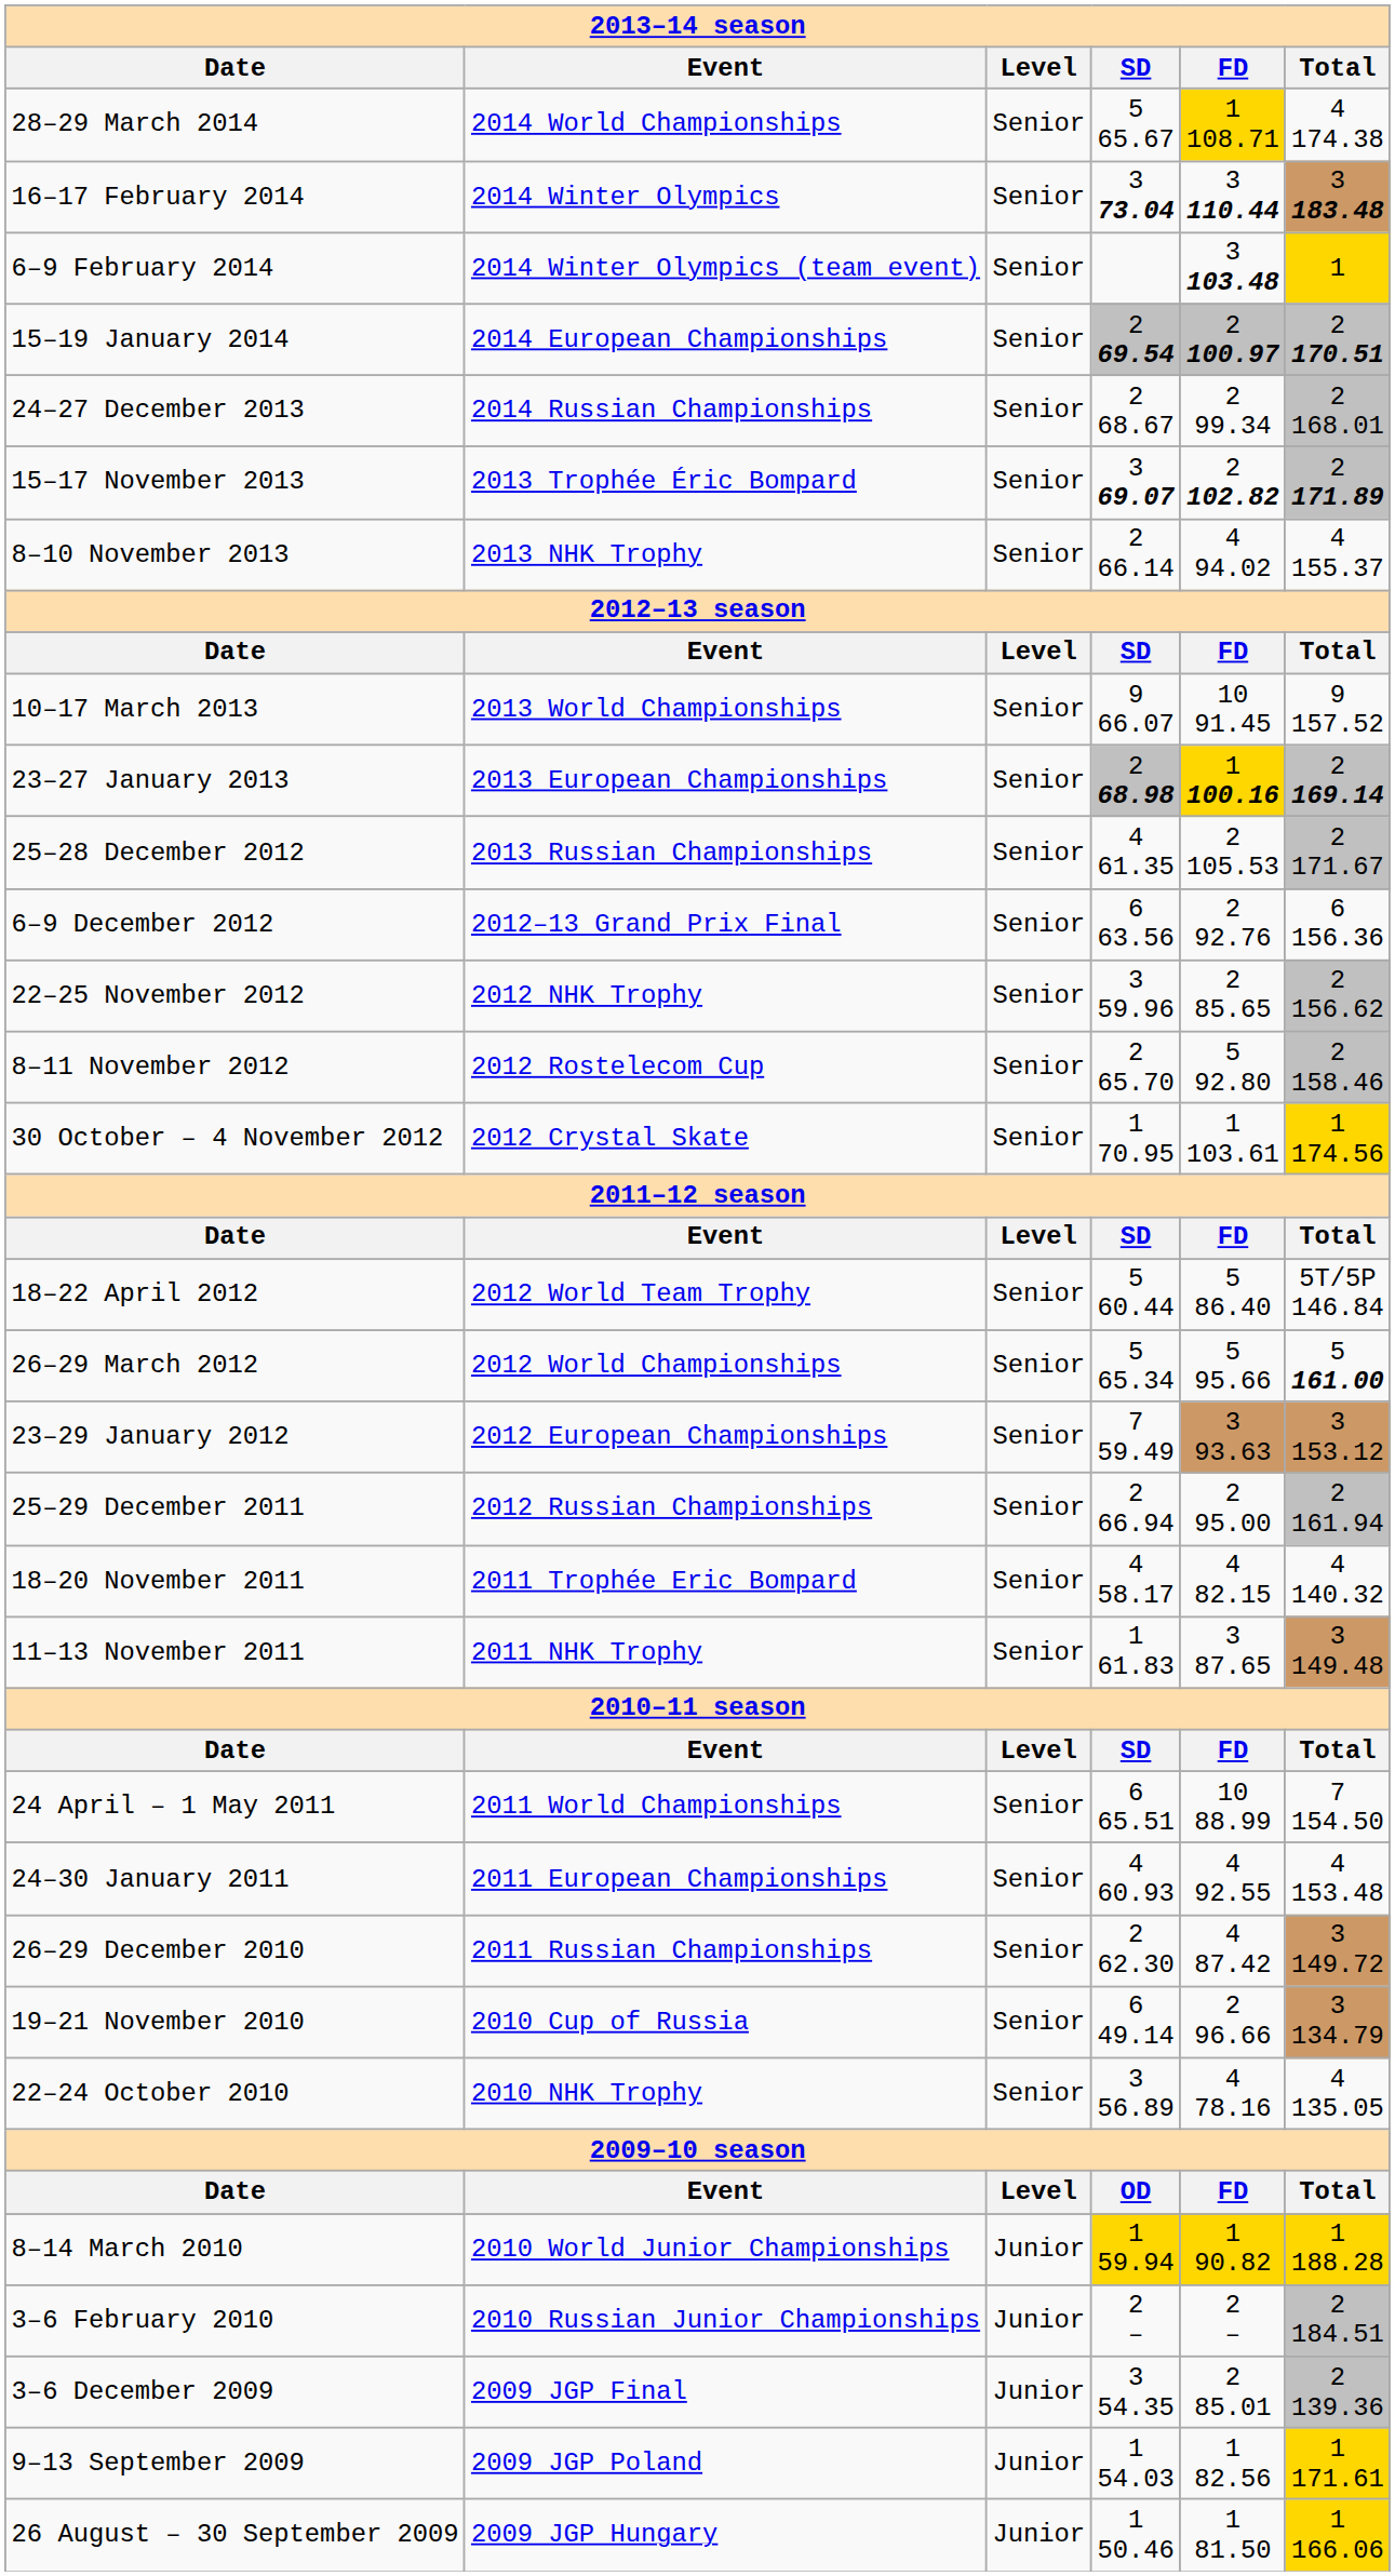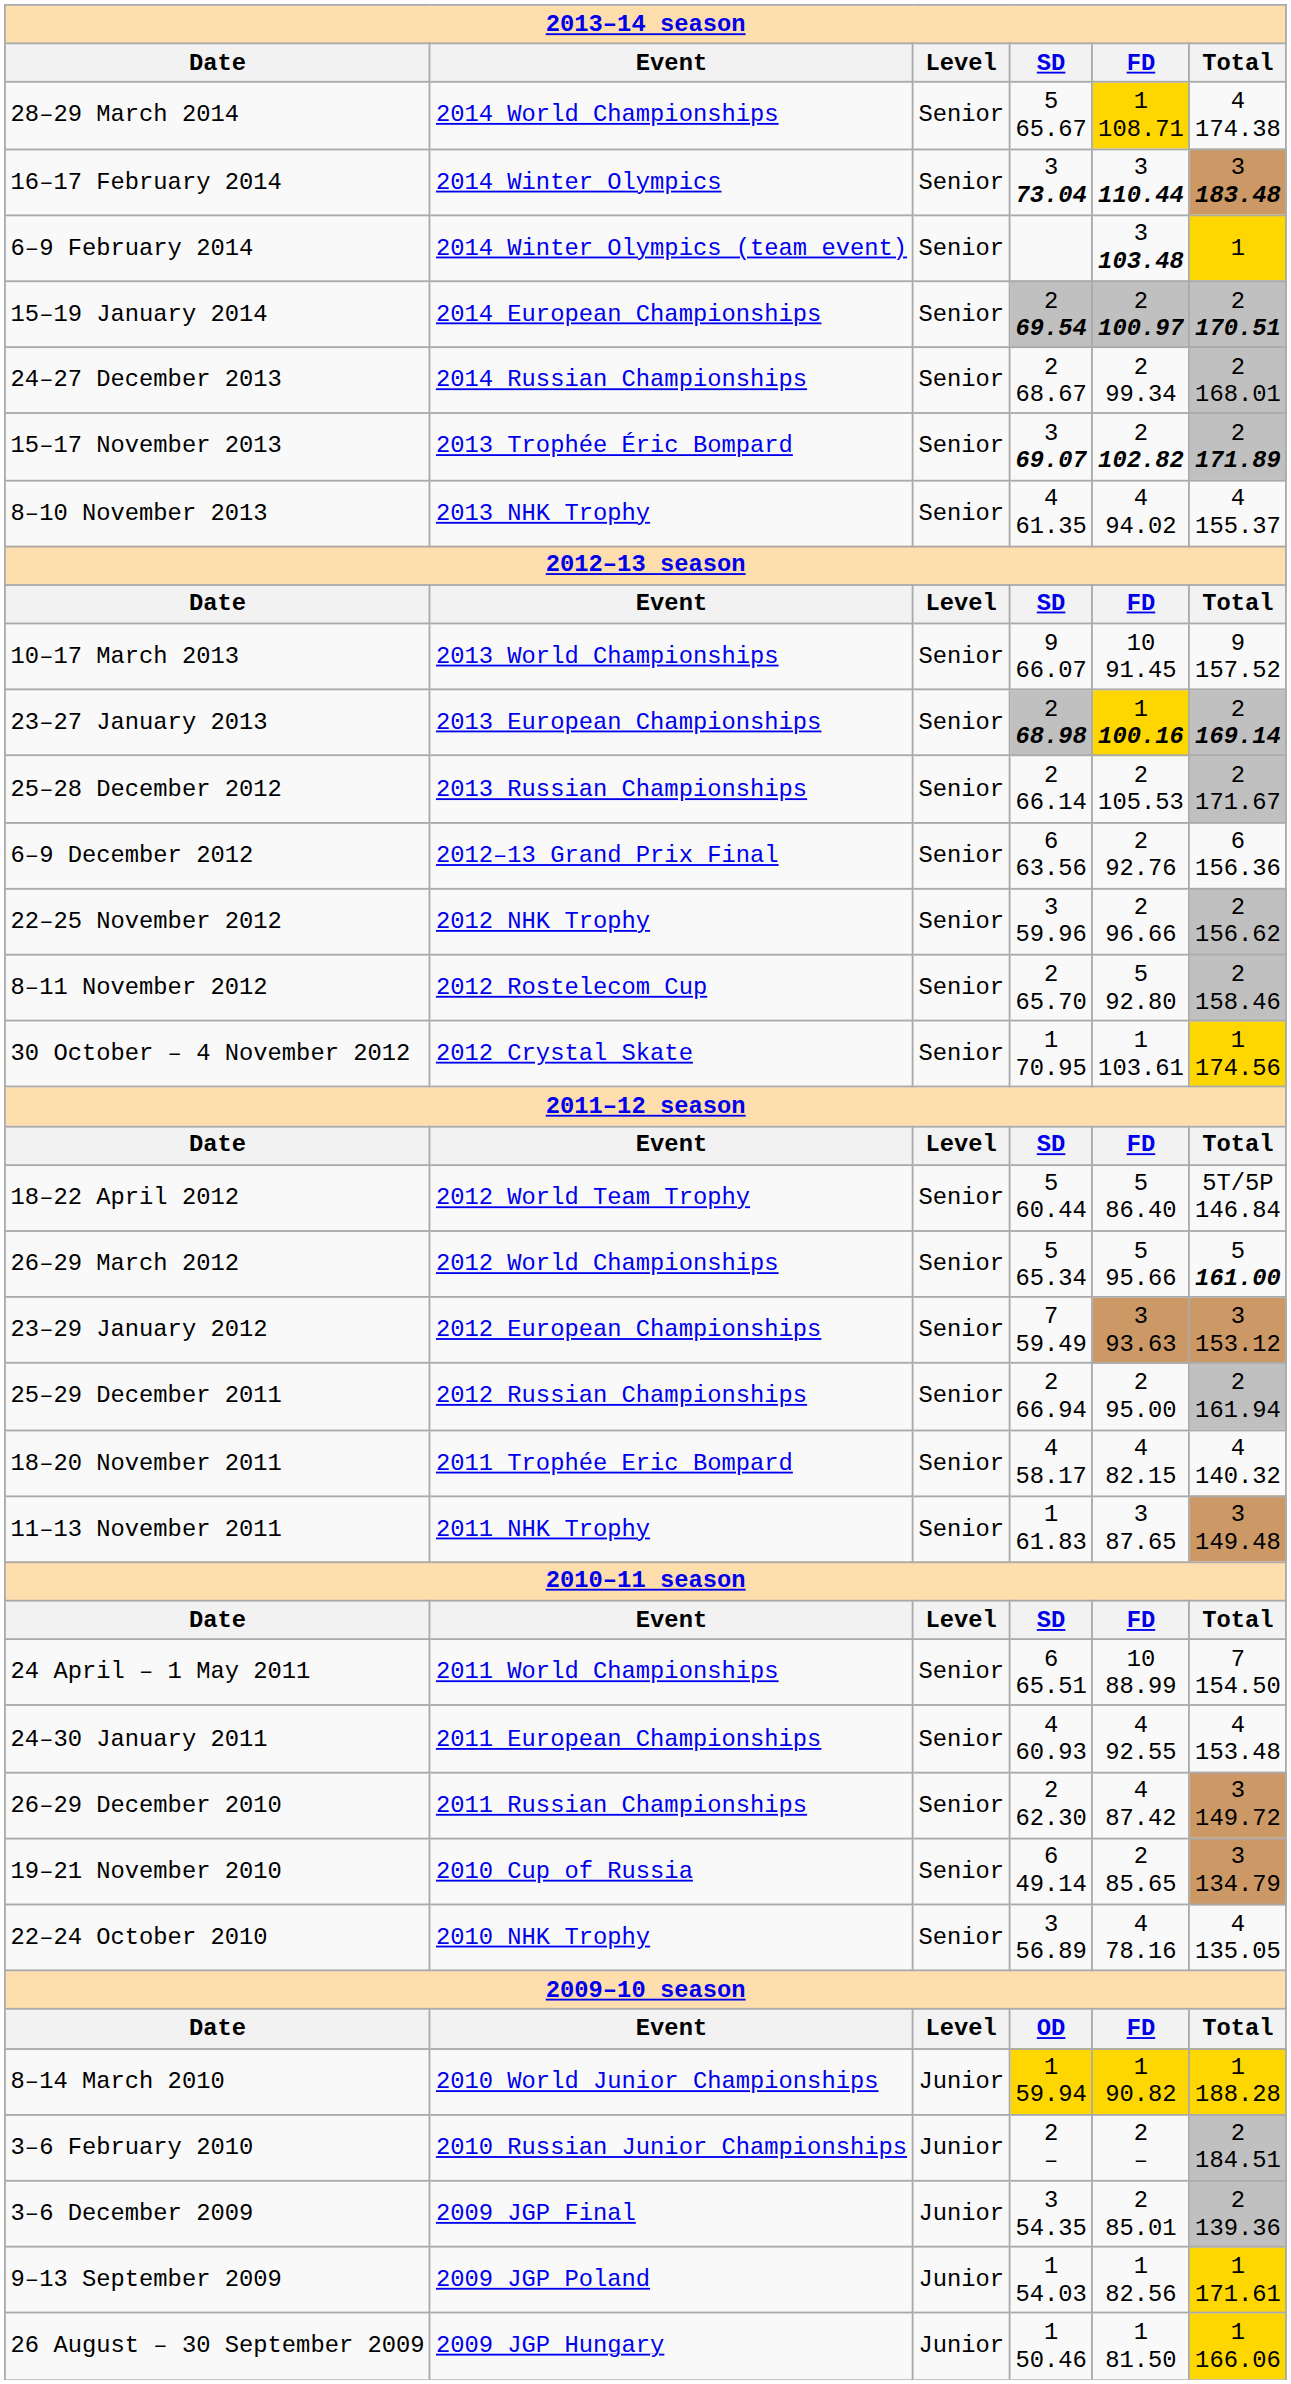8–10 November 2013 | SD: 2 66.14 -> 4 61.35
25–28 December 2012 | SD: 4 61.35 -> 2 66.14
22–25 November 2012 | FD: 2 85.65 -> 2 96.66
19–21 November 2010 | FD: 2 96.66 -> 2 85.65
